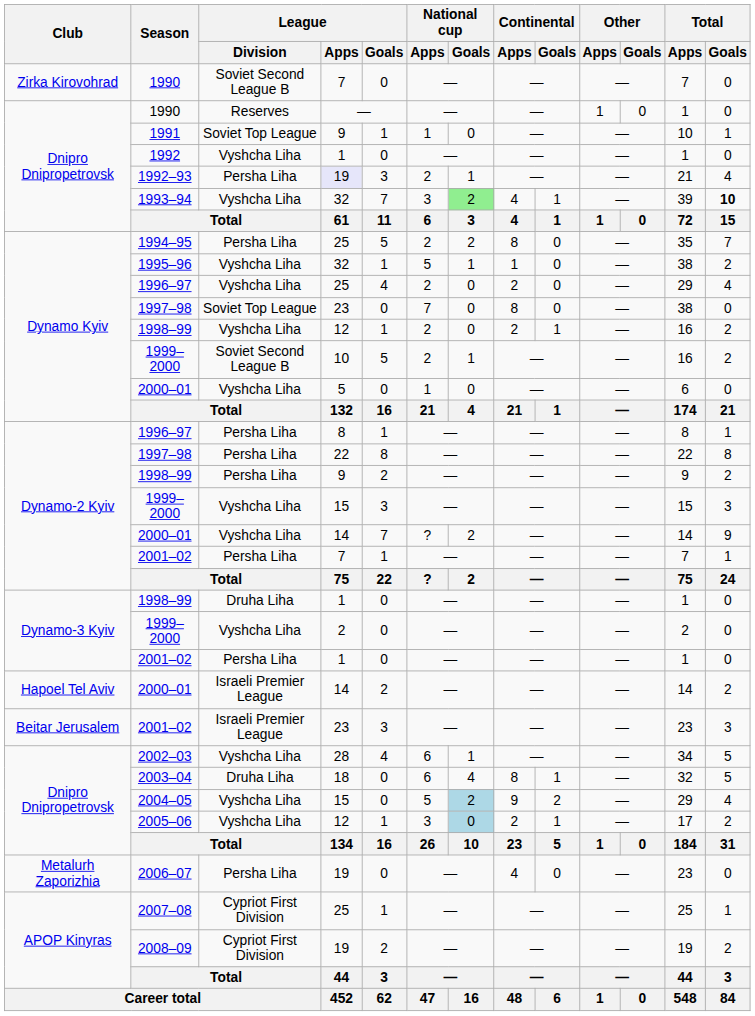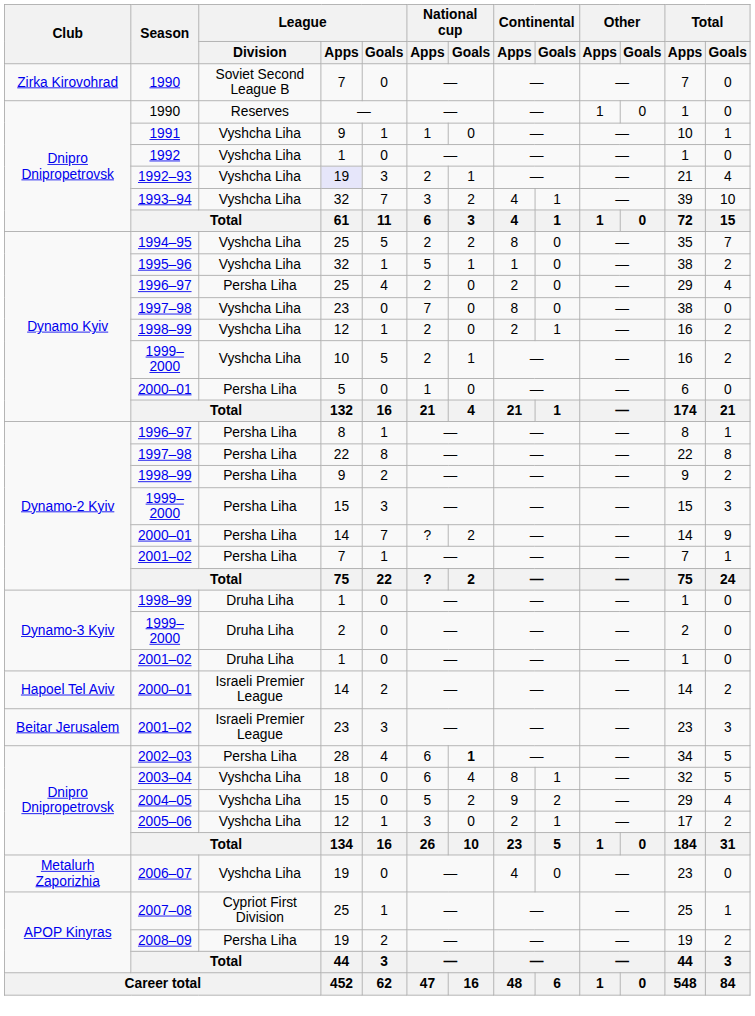1991 | League / Division: Soviet Top League -> Vyshcha Liha
1992–93 | League / Division: Persha Liha -> Vyshcha Liha
1993–94 | National cup / Goals: lightgreen background -> no background
1993–94 | Total / Goals: bold -> normal
1994–95 | League / Division: Persha Liha -> Vyshcha Liha
Dynamo Kyiv / 1996–97 | League / Division: Vyshcha Liha -> Persha Liha
Dynamo Kyiv / 1997–98 | League / Division: Soviet Top League -> Vyshcha Liha
Dynamo Kyiv / 1999–2000 | League / Division: Soviet Second League B -> Vyshcha Liha
Dynamo Kyiv / 2000–01 | League / Division: Vyshcha Liha -> Persha Liha
Dynamo-2 Kyiv / 1999–2000 | League / Division: Vyshcha Liha -> Persha Liha
Dynamo-2 Kyiv / 2000–01 | League / Division: Vyshcha Liha -> Persha Liha
Dynamo-3 Kyiv / 1999–2000 | League / Division: Vyshcha Liha -> Druha Liha
Dynamo-3 Kyiv / 2001–02 | League / Division: Persha Liha -> Druha Liha
2002–03 | League / Division: Vyshcha Liha -> Persha Liha
2002–03 | National cup / Goals: normal -> bold
2003–04 | League / Division: Druha Liha -> Vyshcha Liha
2004–05 | National cup / Goals: lightblue background -> no background
2005–06 | National cup / Goals: lightblue background -> no background
2006–07 | League / Division: Persha Liha -> Vyshcha Liha
2008–09 | League / Division: Cypriot First Division -> Persha Liha
